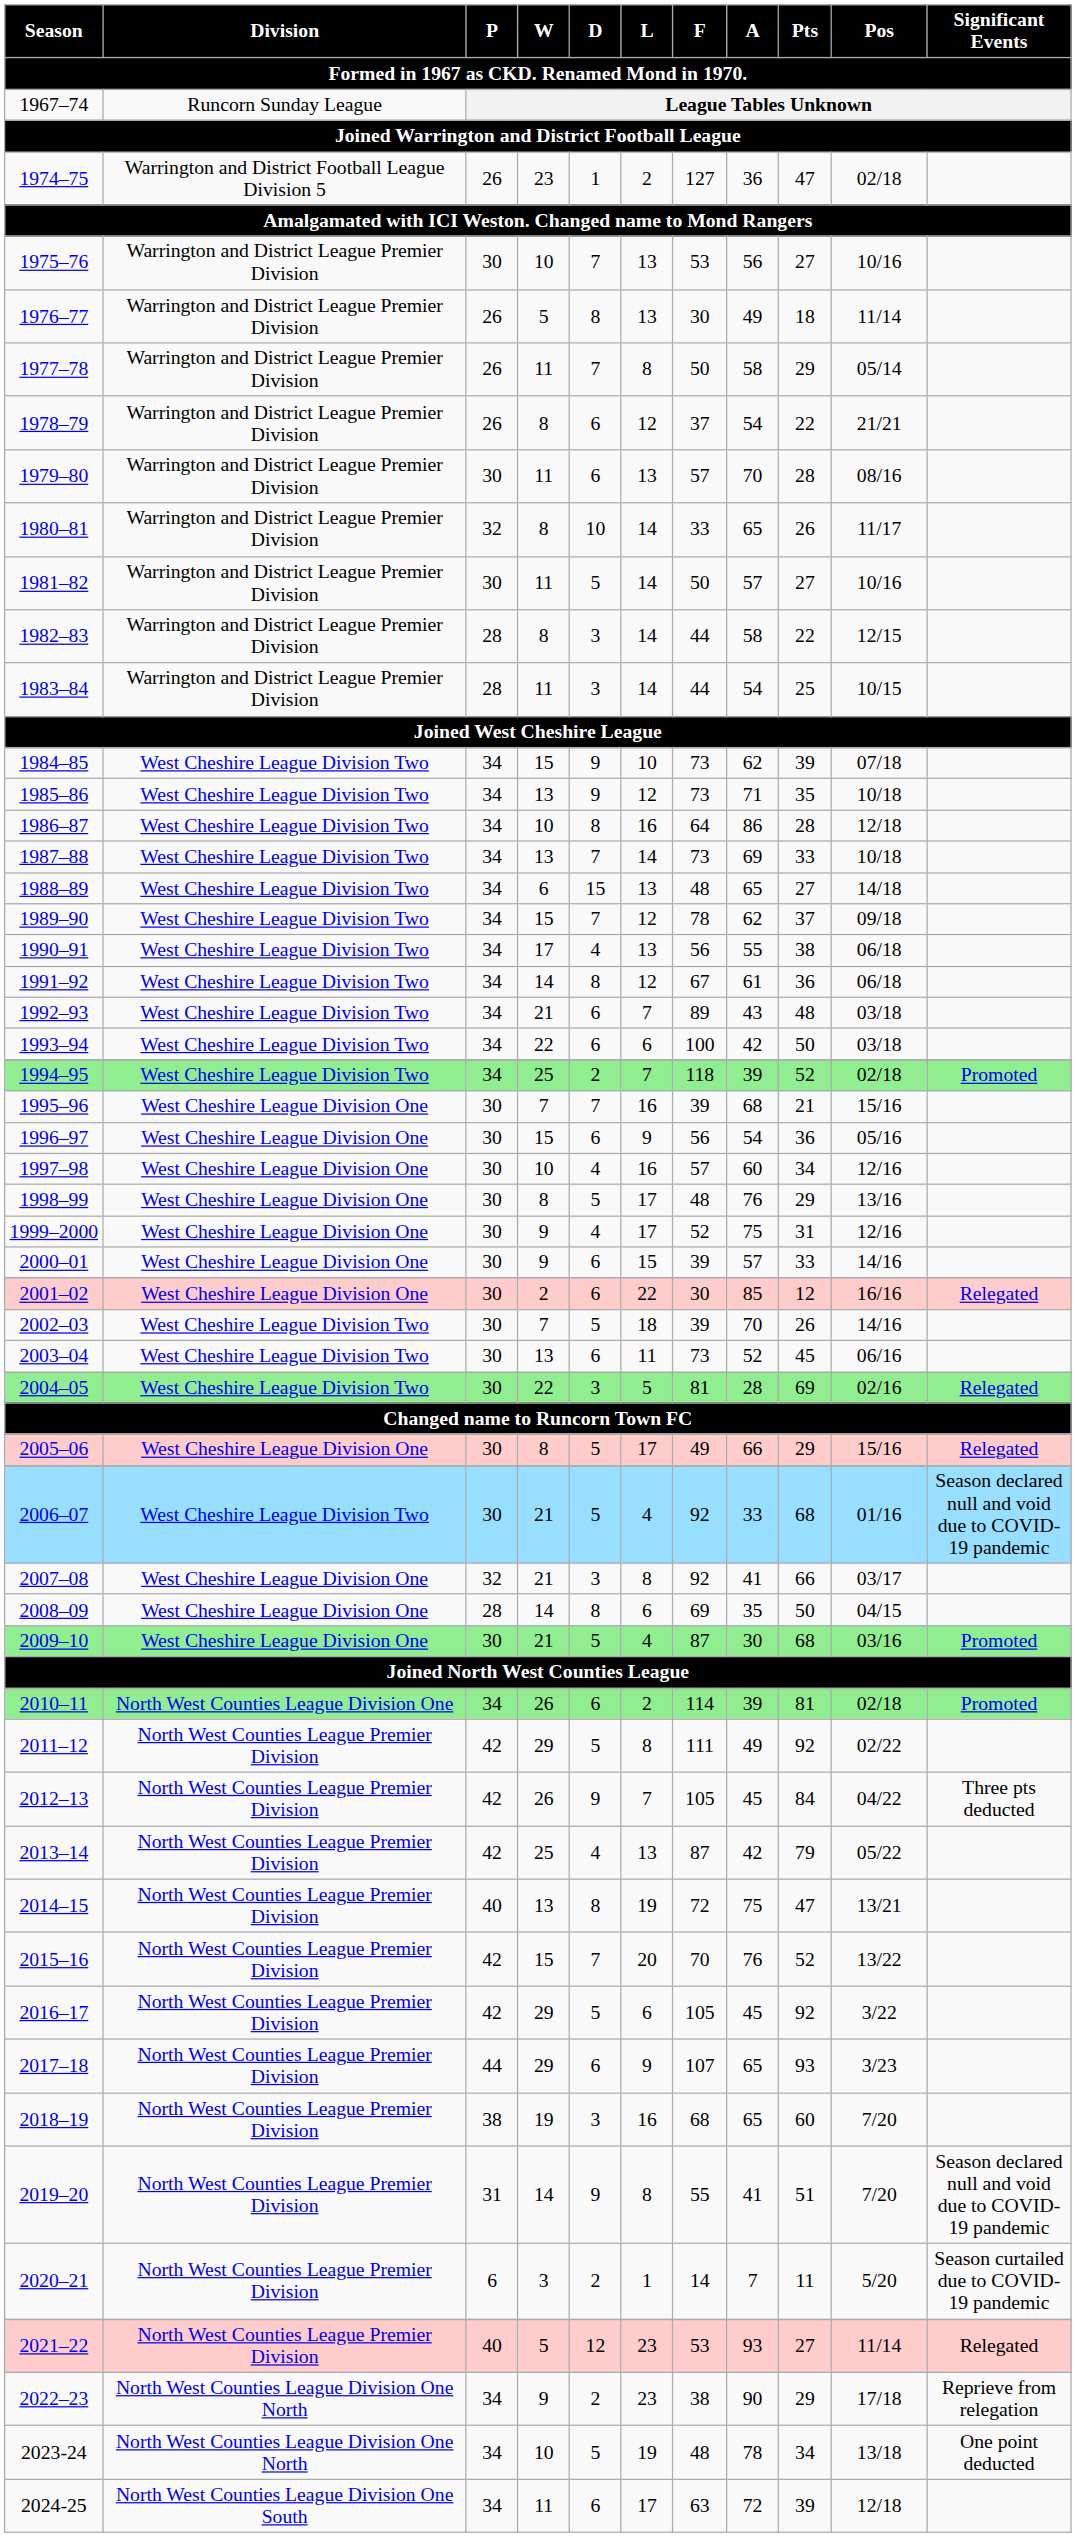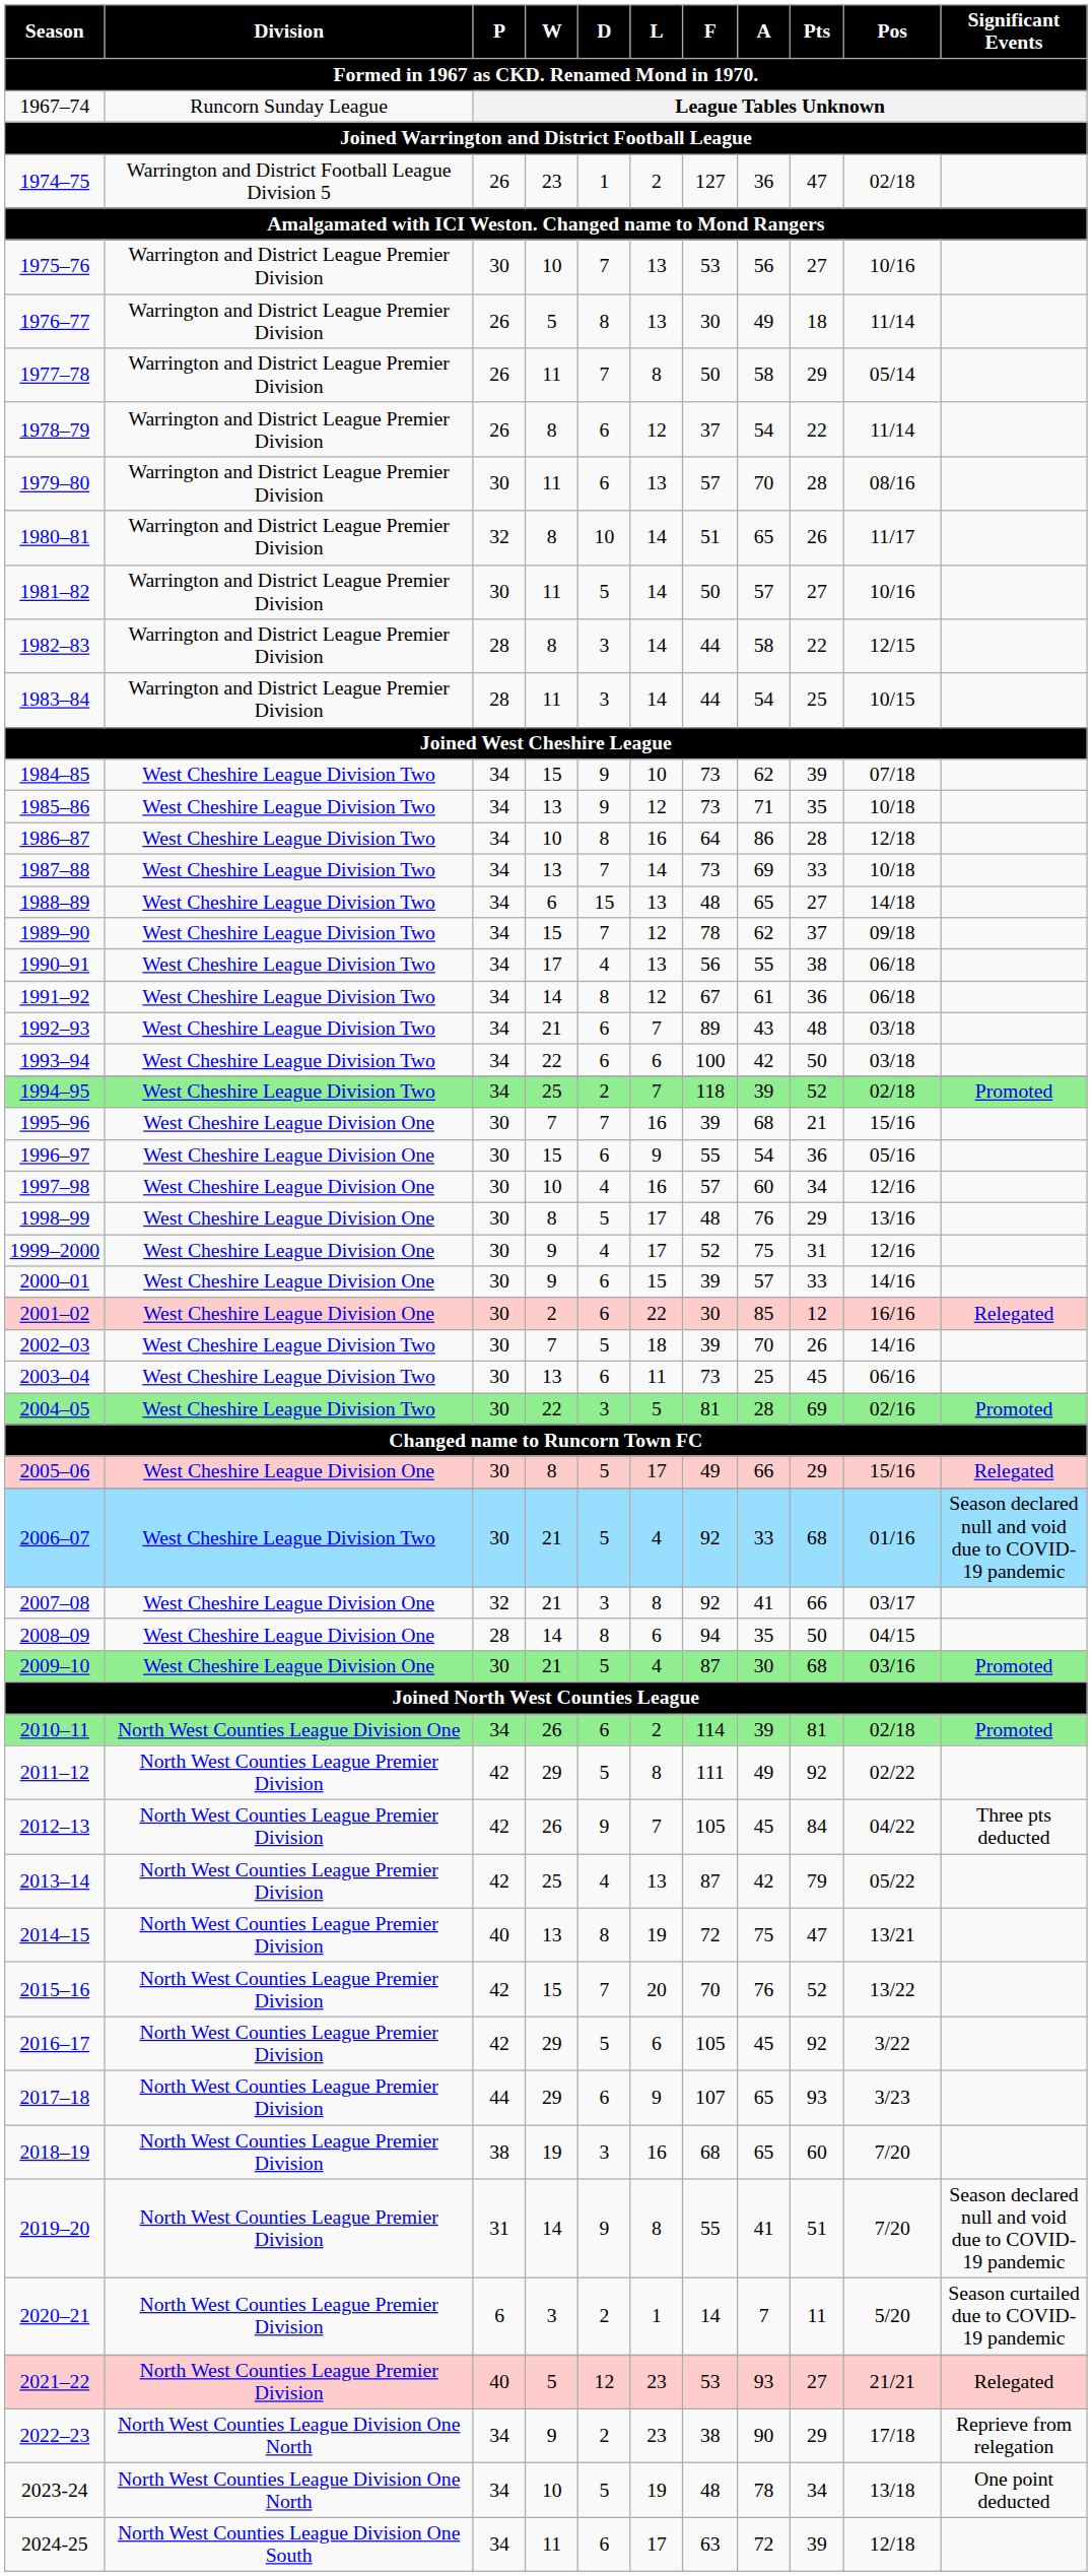1978–79 | Pos: 21/21 -> 11/14
1980–81 | F: 33 -> 51
1996–97 | F: 56 -> 55
2003–04 | A: 52 -> 25
2004–05 | Significant Events: Relegated -> Promoted
2008–09 | F: 69 -> 94
2021–22 | Pos: 11/14 -> 21/21
